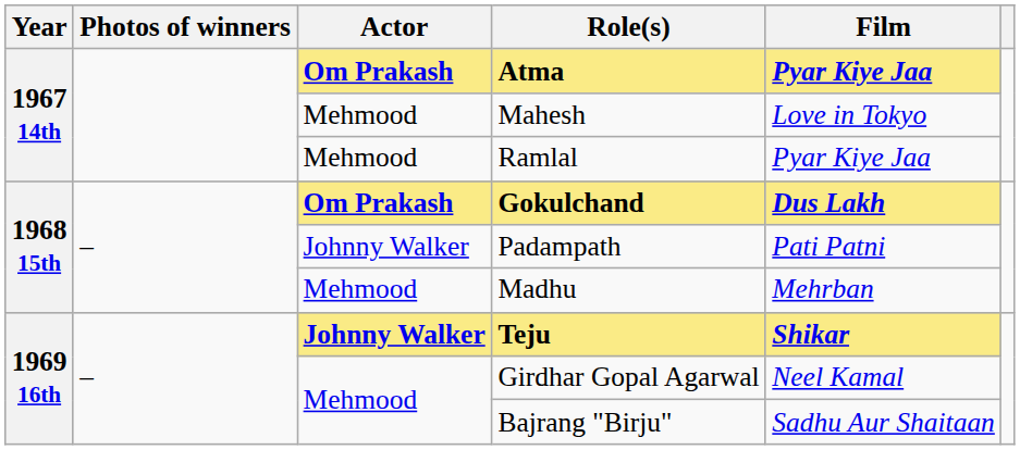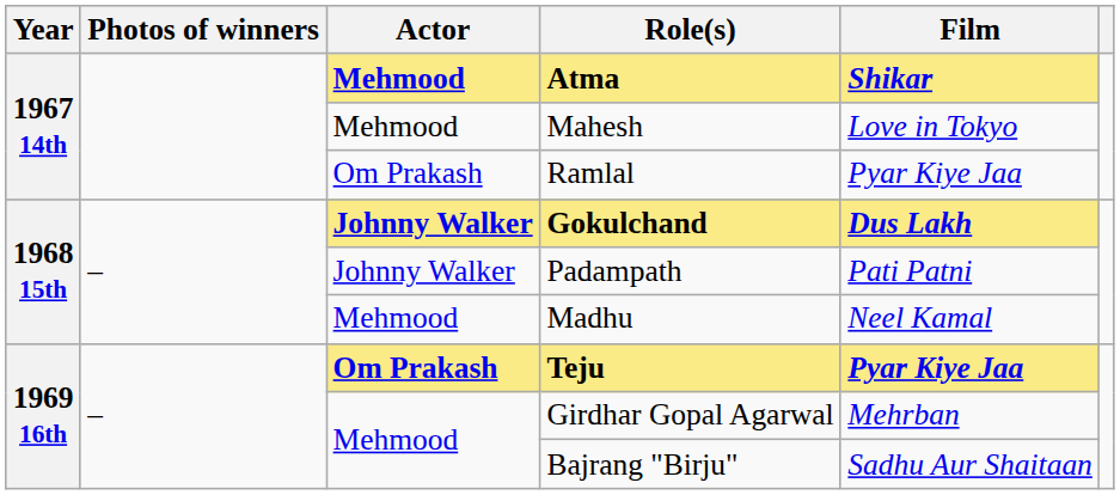Atma | Actor: Om Prakash -> Mehmood
Atma | Film: Pyar Kiye Jaa -> Shikar
Ramlal | Actor: Mehmood -> Om Prakash
Gokulchand | Actor: Om Prakash -> Johnny Walker
Madhu | Film: Mehrban -> Neel Kamal
Teju | Actor: Johnny Walker -> Om Prakash
Teju | Film: Shikar -> Pyar Kiye Jaa
Girdhar Gopal Agarwal | Film: Neel Kamal -> Mehrban
